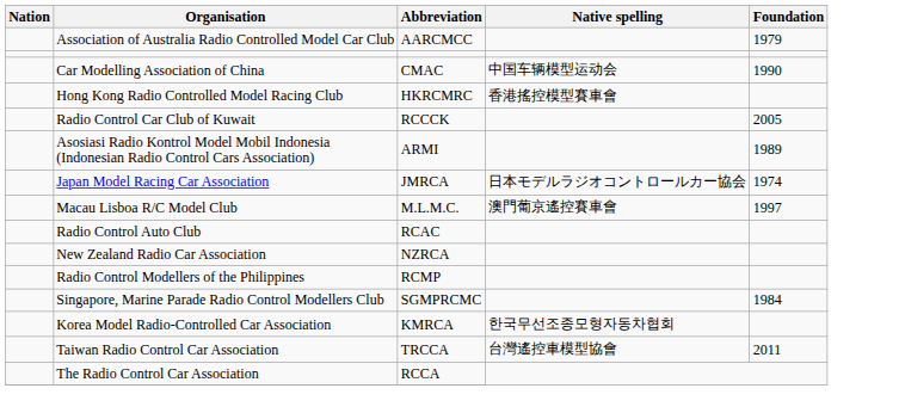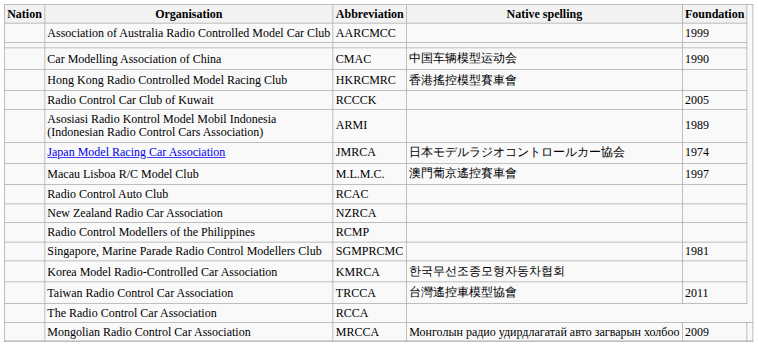Association of Australia Radio Controlled Model Car Club | Foundation: 1979 -> 1999
Singapore, Marine Parade Radio Control Modellers Club | Foundation: 1984 -> 1981
+ row: Mongolian Radio Control Car Association | MRCCA | Монголын радио удирдлагатай авто загварын холбоо | 2009
